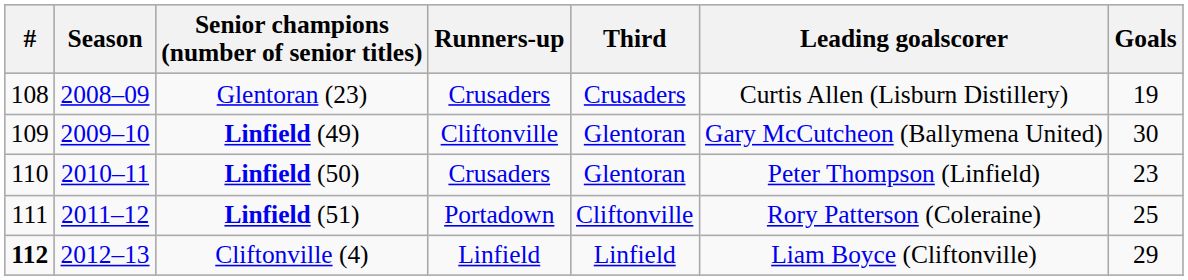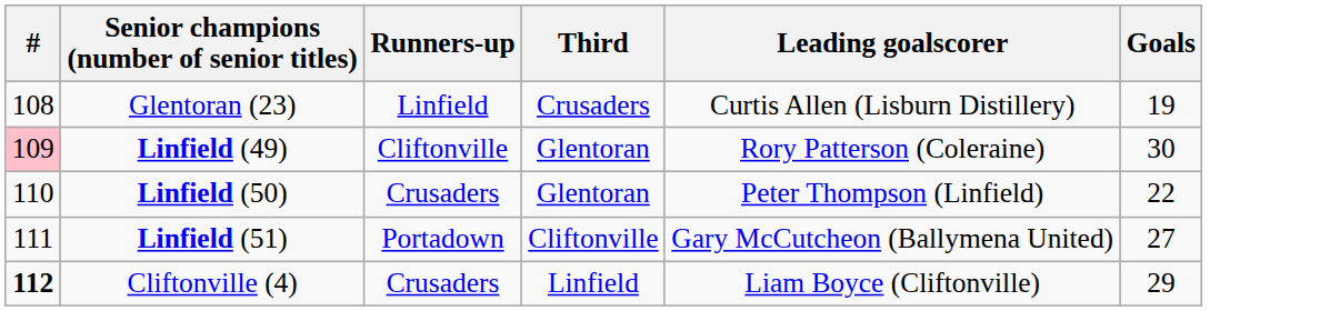- column: Season | 2008–09 | 2009–10 | 2010–11 | 2011–12 | 2012–13
Glentoran (23) | Runners-up: Crusaders -> Linfield
Linfield (49) | #: no background -> pink background
Linfield (49) | Leading goalscorer: Gary McCutcheon (Ballymena United) -> Rory Patterson (Coleraine)
Linfield (50) | Goals: 23 -> 22
Linfield (51) | Leading goalscorer: Rory Patterson (Coleraine) -> Gary McCutcheon (Ballymena United)
Linfield (51) | Goals: 25 -> 27
Cliftonville (4) | Runners-up: Linfield -> Crusaders
